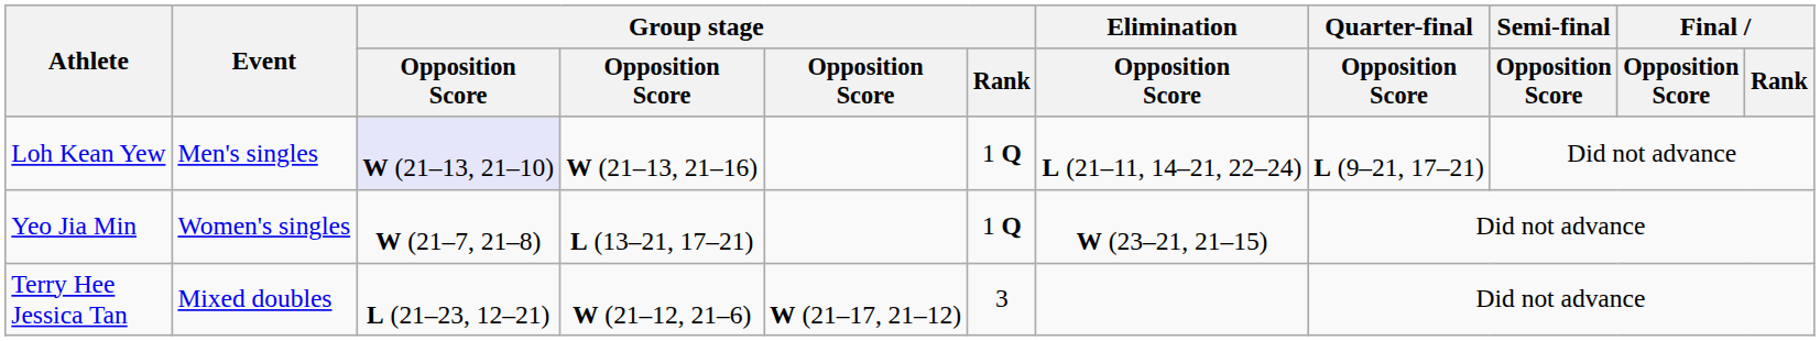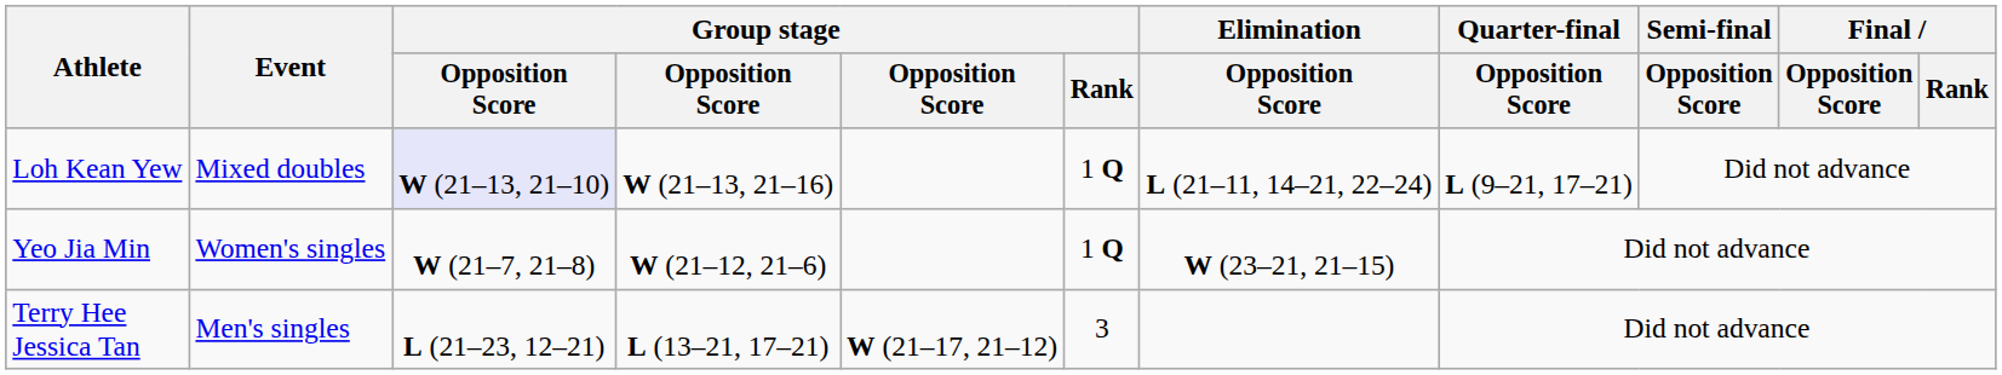Loh Kean Yew | Event: Men's singles -> Mixed doubles
Yeo Jia Min | column 4: L (13–21, 17–21) -> W (21–12, 21–6)
Terry Hee Jessica Tan | Event: Mixed doubles -> Men's singles
Terry Hee Jessica Tan | column 4: W (21–12, 21–6) -> L (13–21, 17–21)
